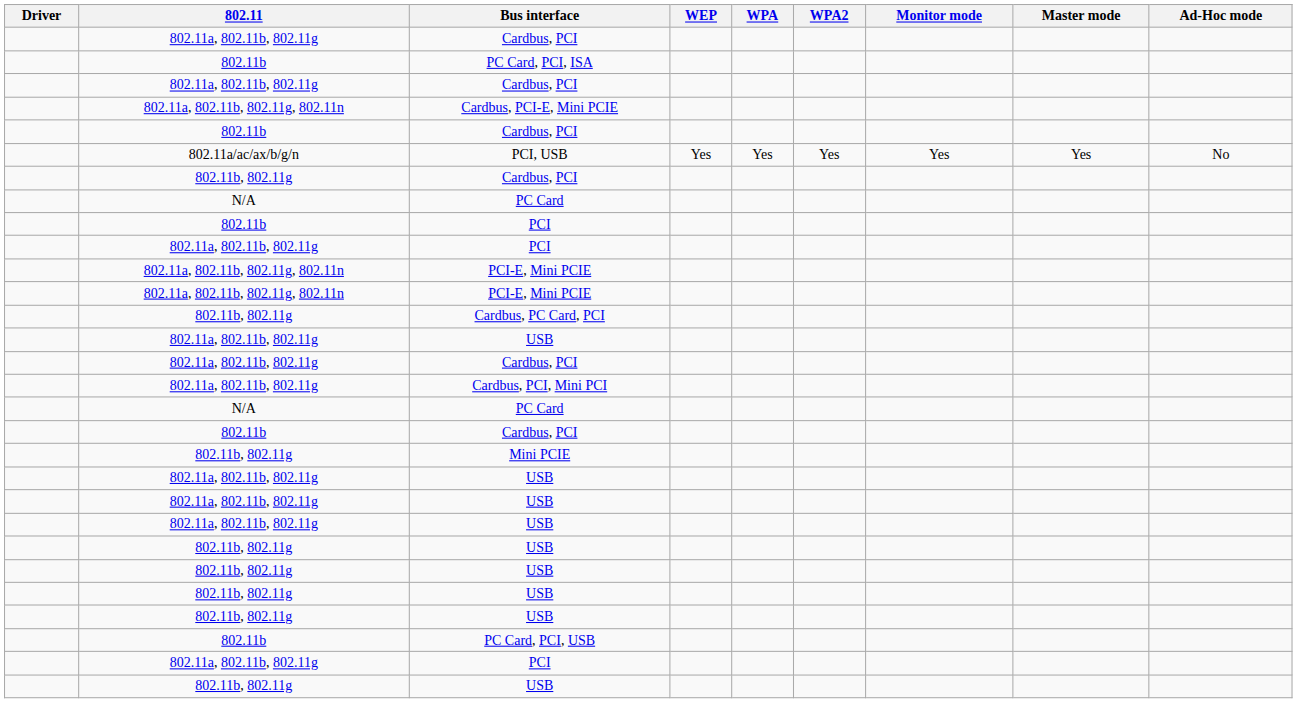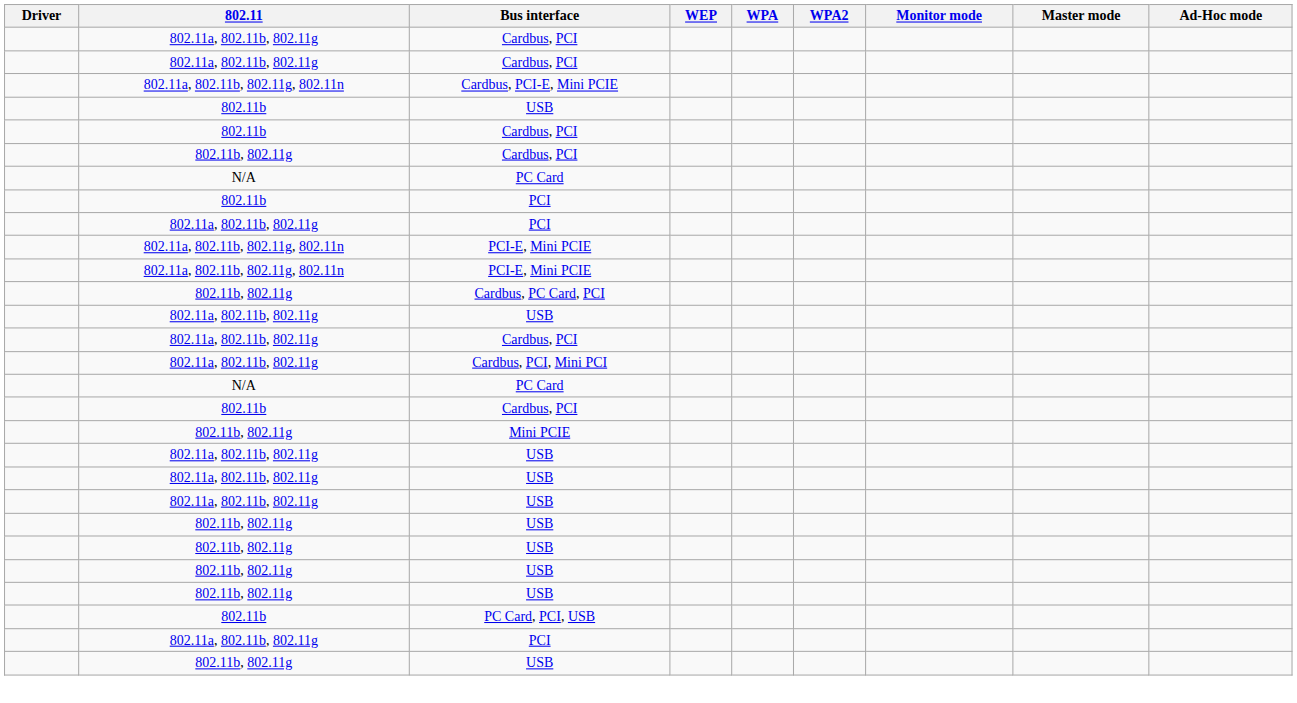- row: 802.11b | PC Card, PCI, ISA
+ row: 802.11b | USB
- row: 802.11a/ac/ax/b/g/n | PCI, USB | Yes | Yes | Yes | Yes | Yes | No
